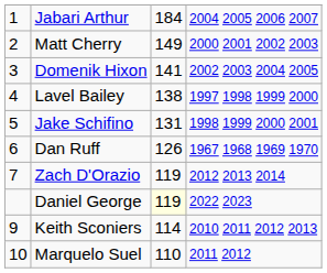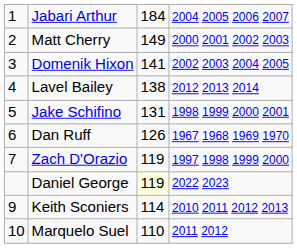Lavel Bailey | column 4: 1997 1998 1999 2000 -> 2012 2013 2014
Zach D'Orazio | column 4: 2012 2013 2014 -> 1997 1998 1999 2000
